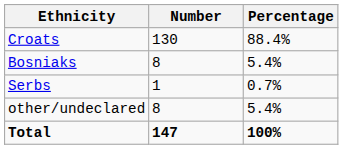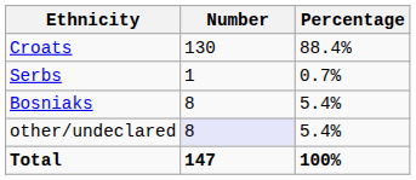rows swapped: Bosniaks <-> Serbs
other/undeclared | Number: no background -> lavender background
